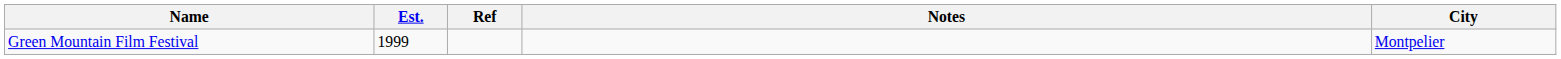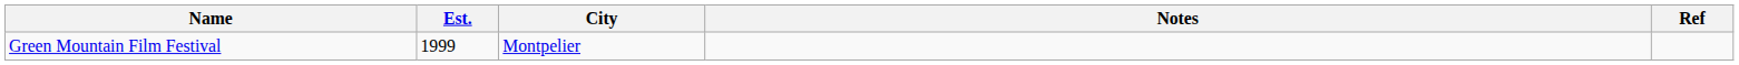columns swapped: City <-> Ref
